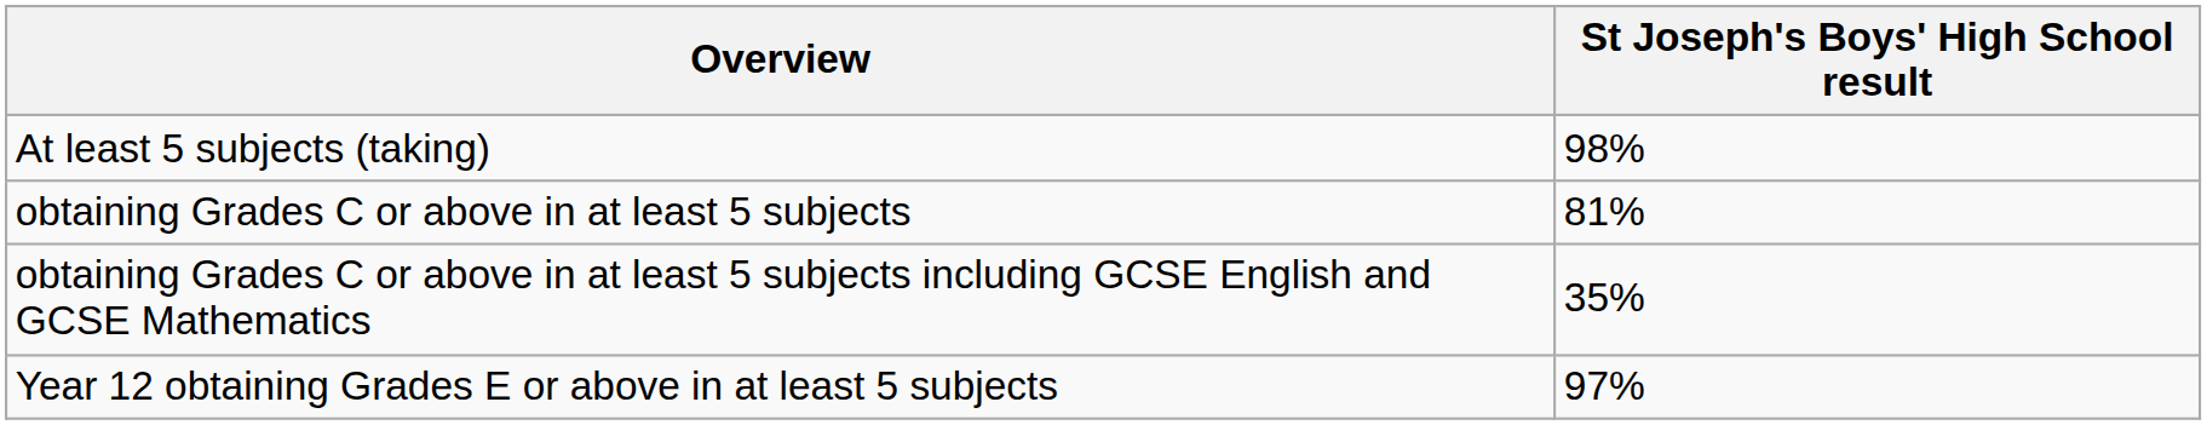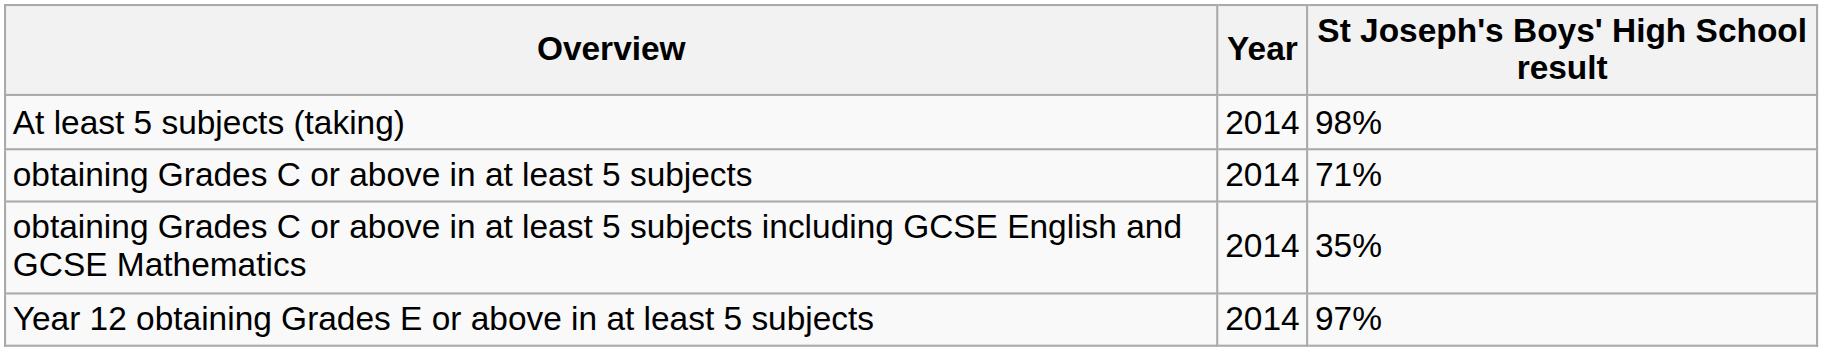+ column: Year | 2014 | 2014 | 2014 | 2014
obtaining Grades C or above in at least 5 subjects | St Joseph's Boys' High School result: 81% -> 71%
